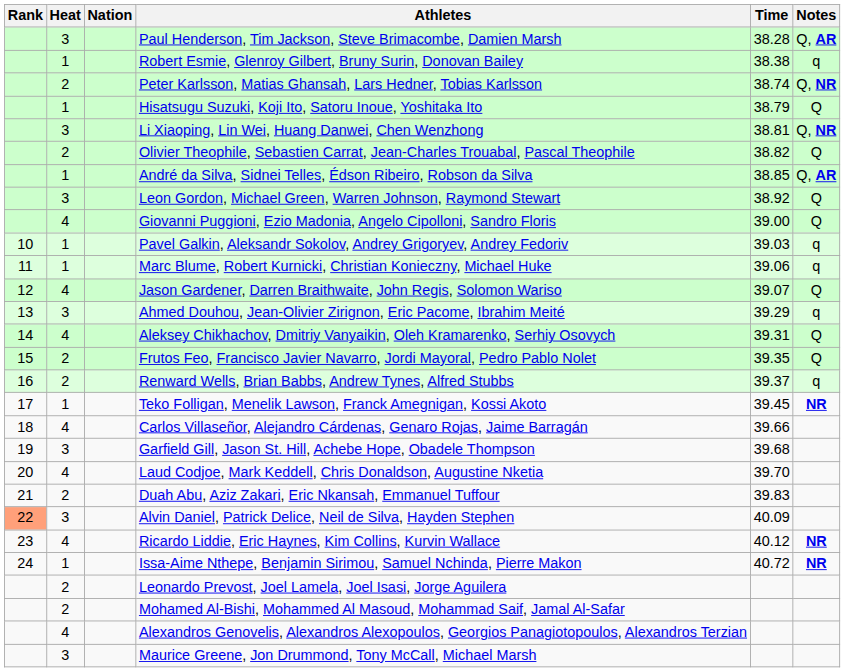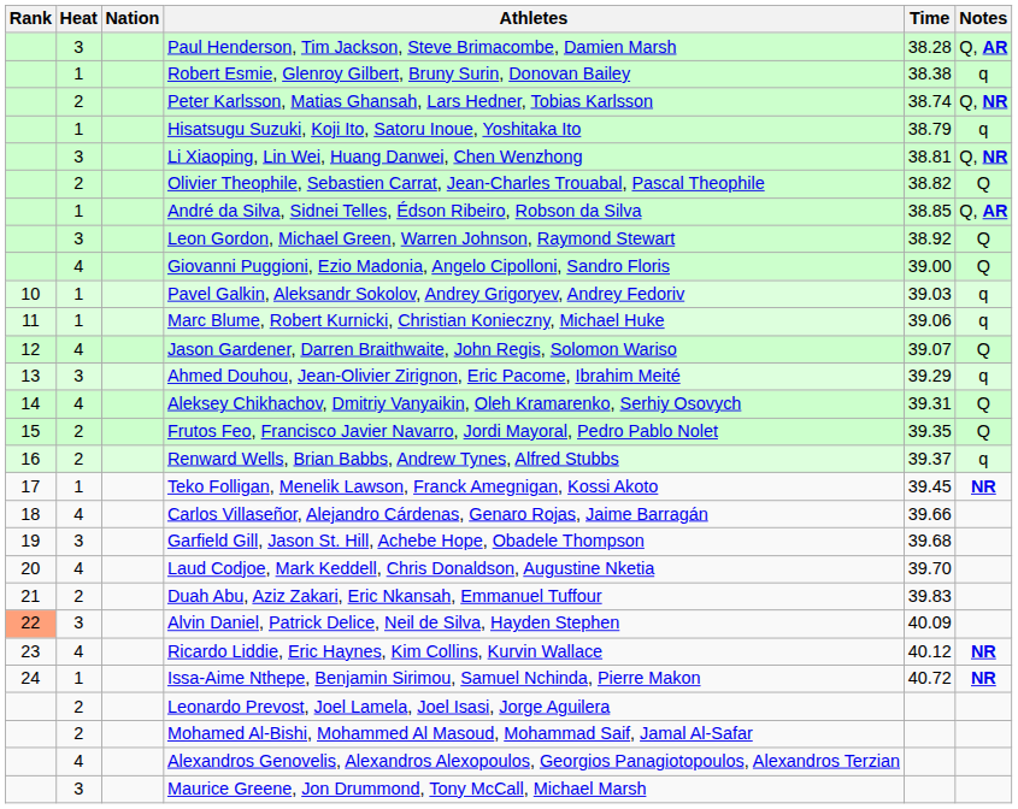Hisatsugu Suzuki, Koji Ito, Satoru Inoue, Yoshitaka Ito | Notes: Q -> q
